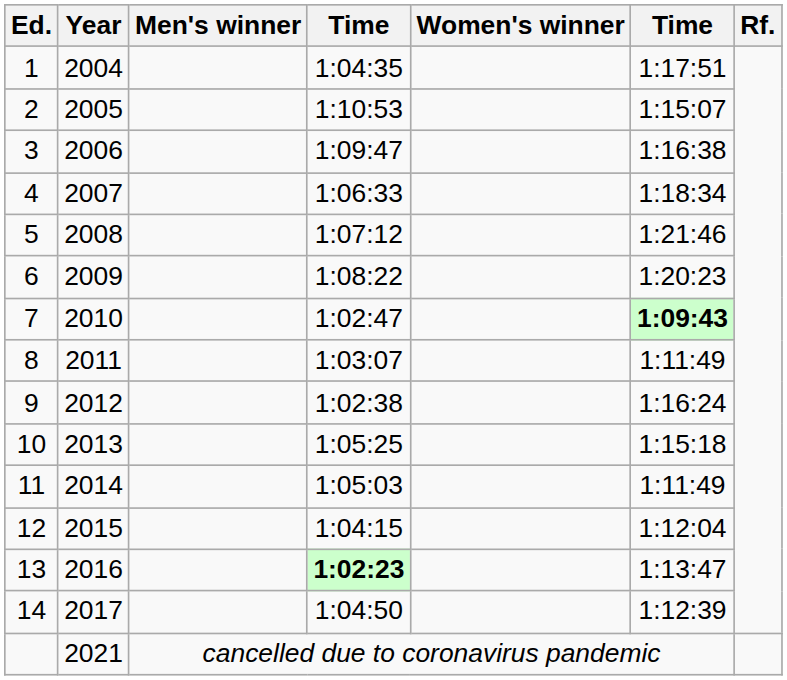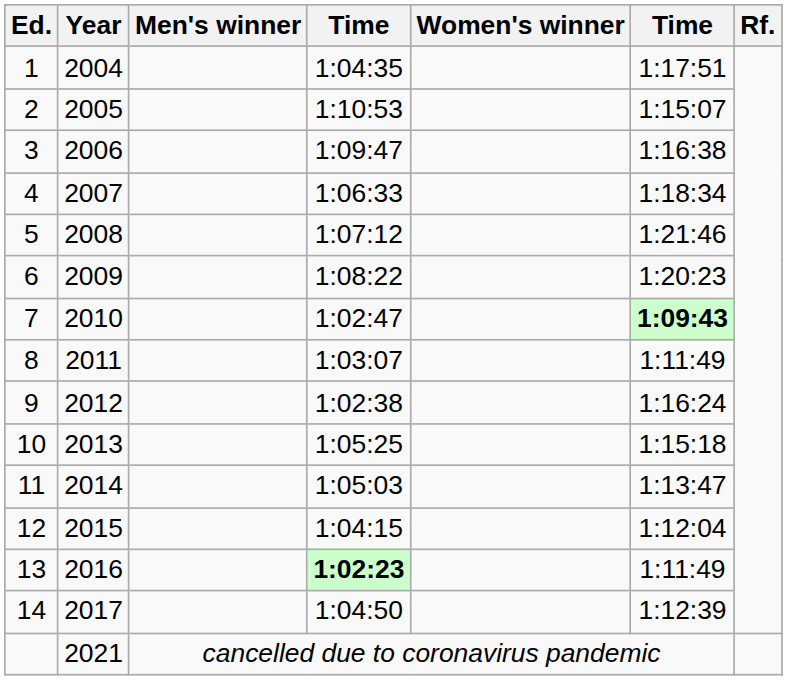11 | column 6: 1:11:49 -> 1:13:47
13 | column 6: 1:13:47 -> 1:11:49
